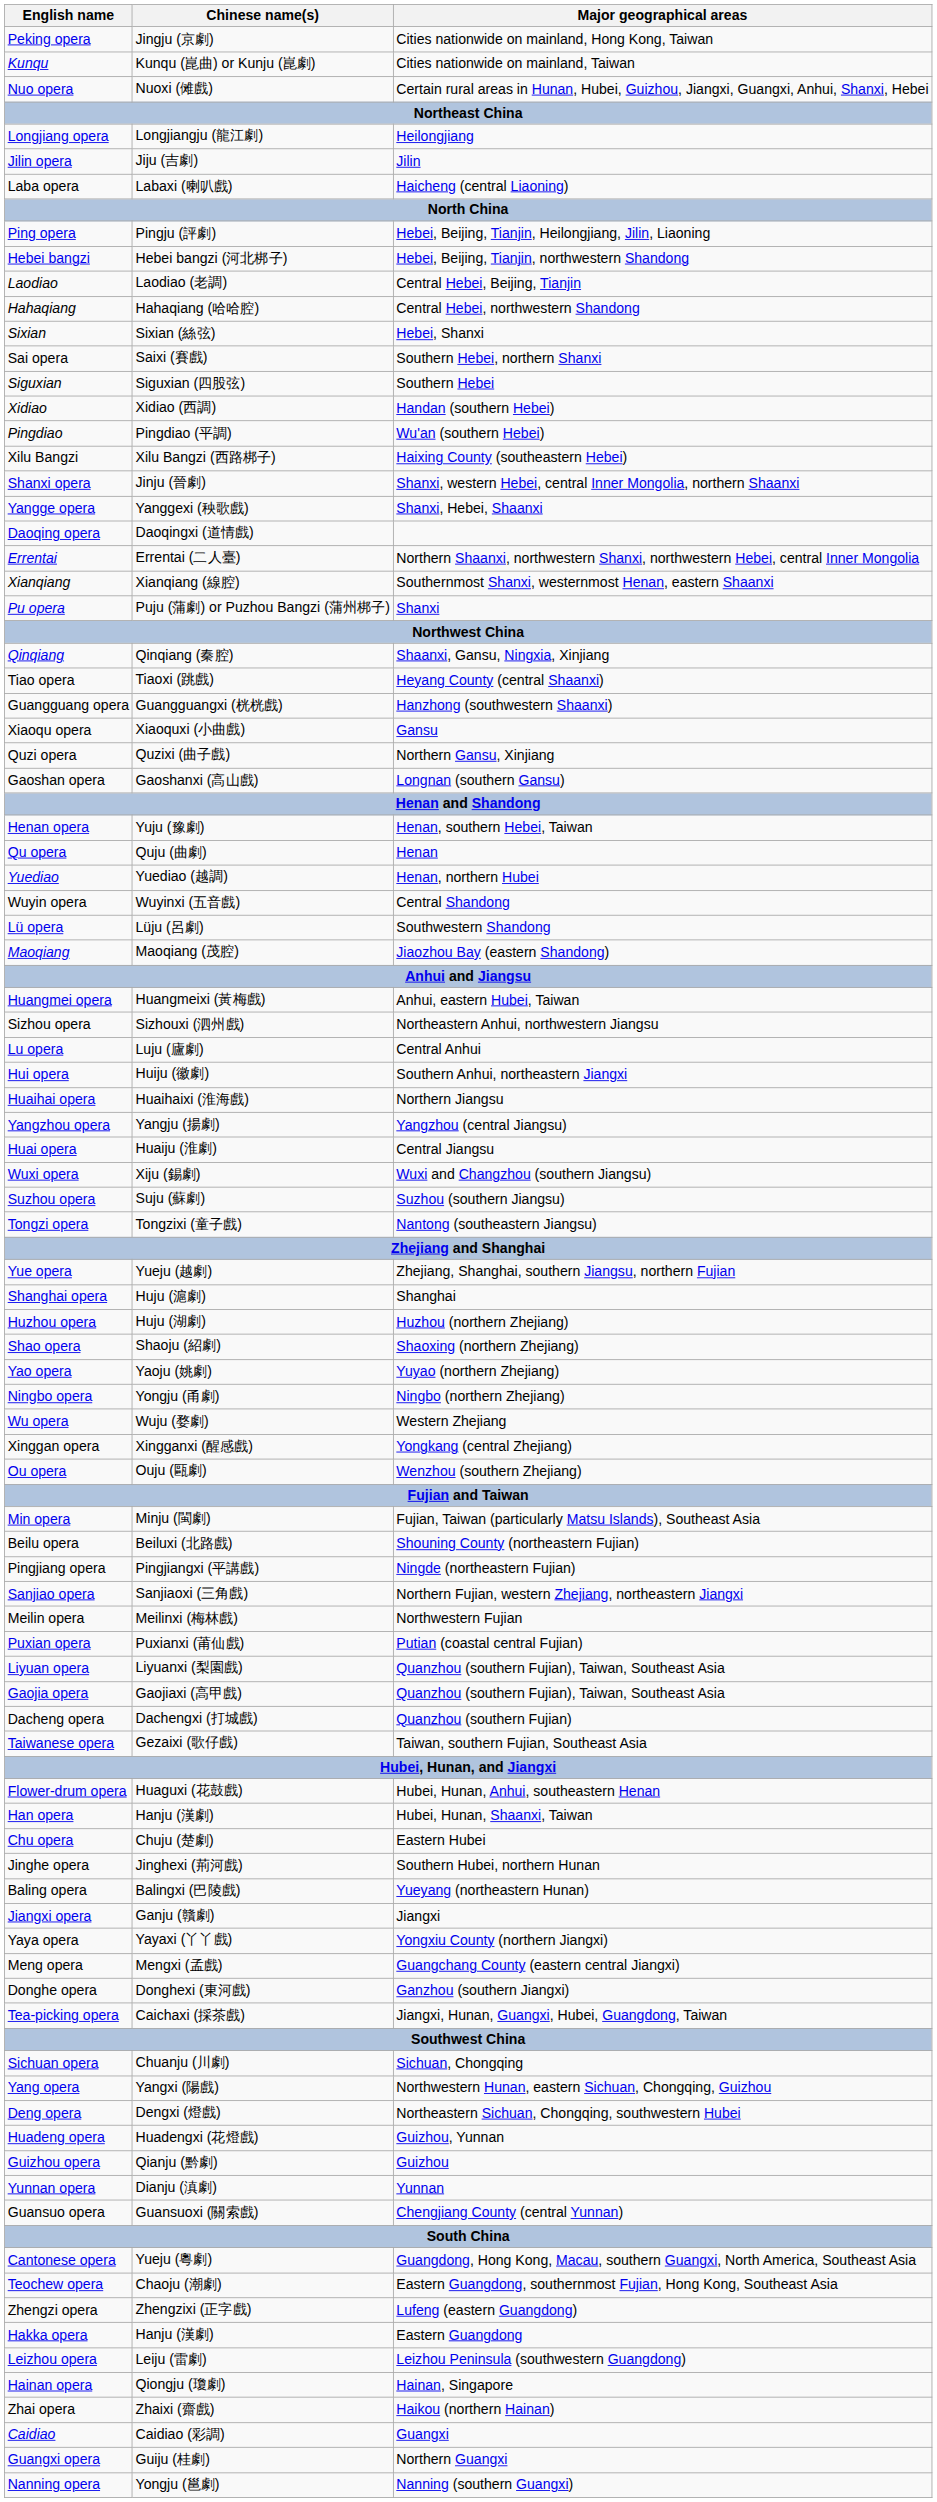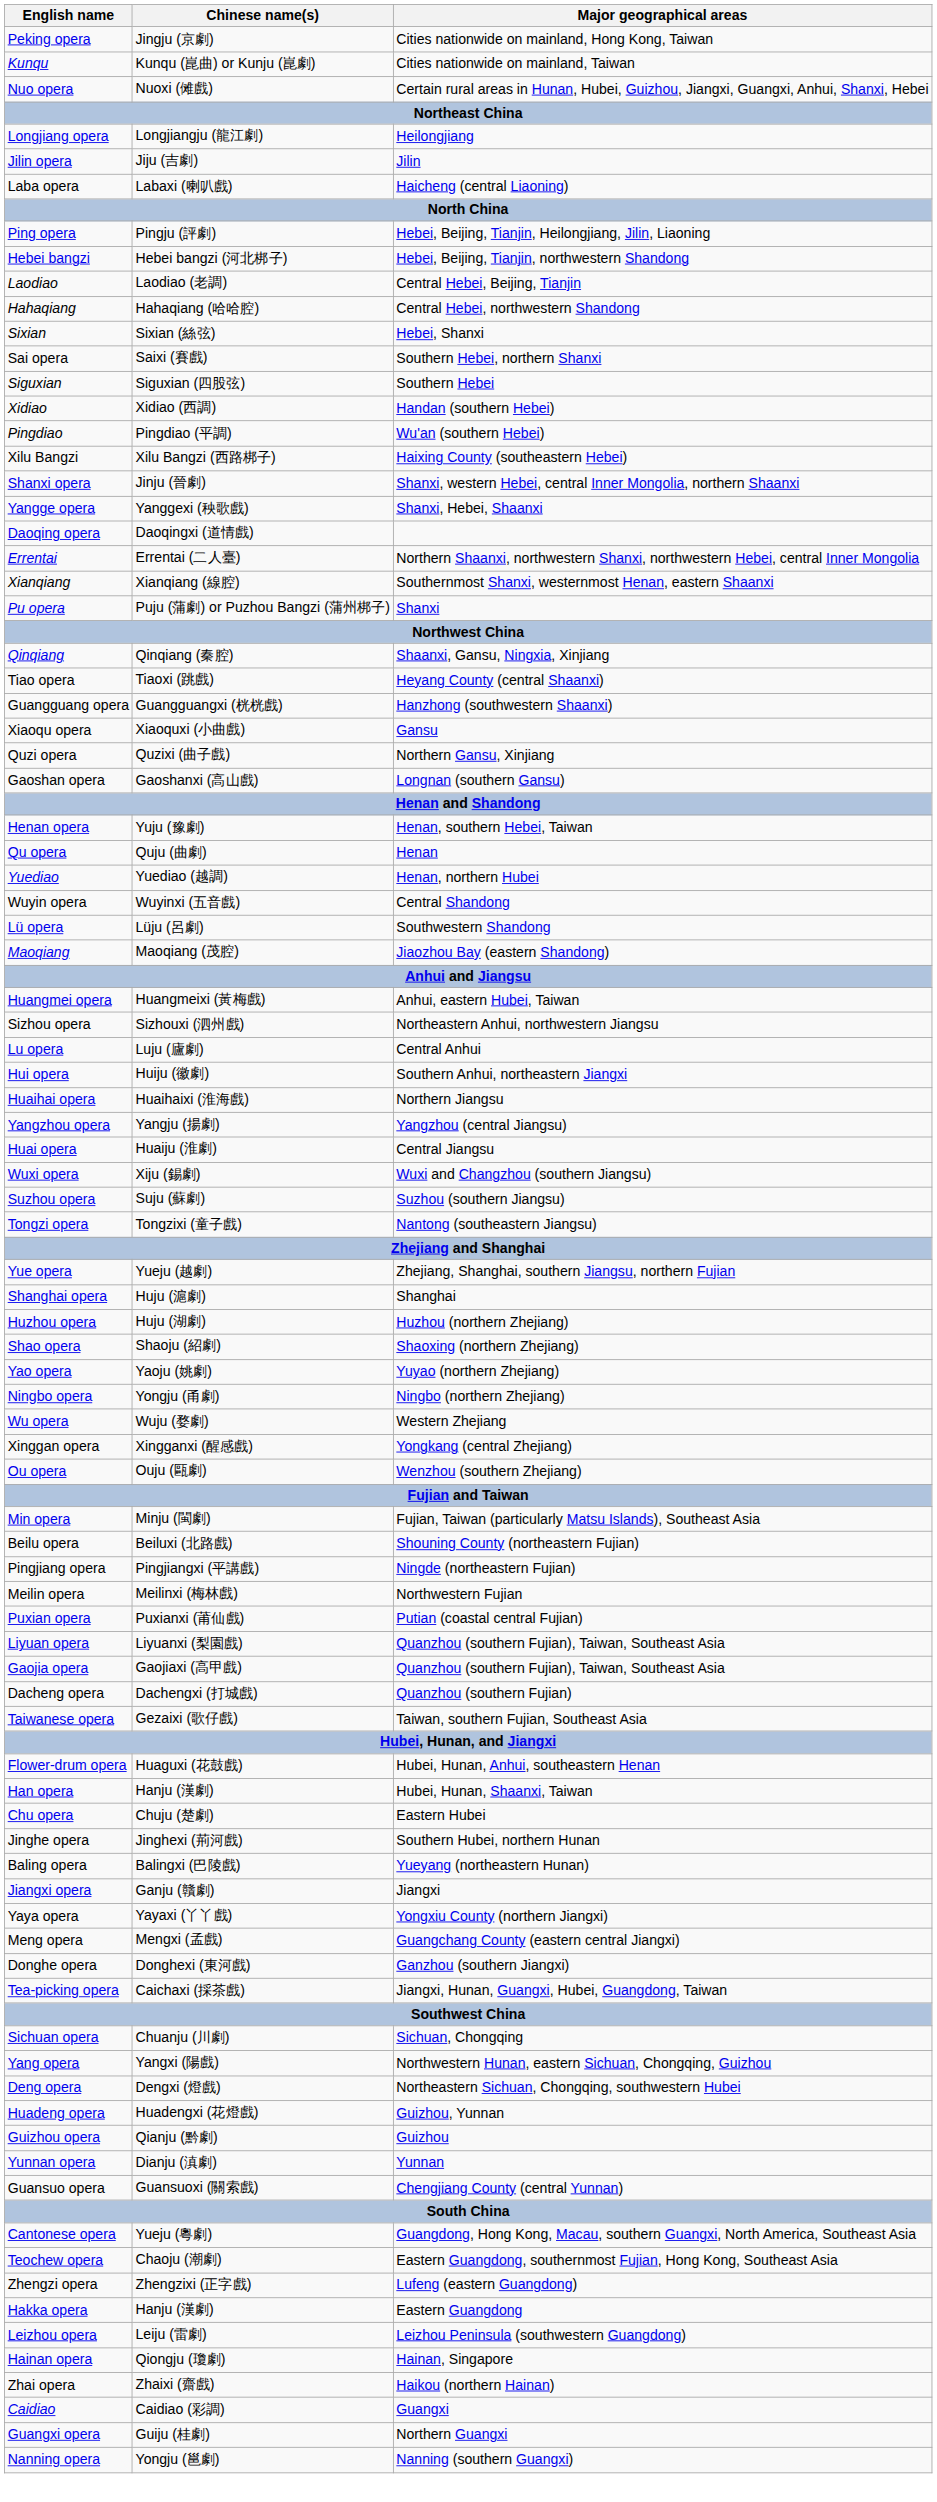- row: Sanjiao opera | Sanjiaoxi (三角戲) | Northern Fujian, western Zhejiang, northeastern Jiangxi
